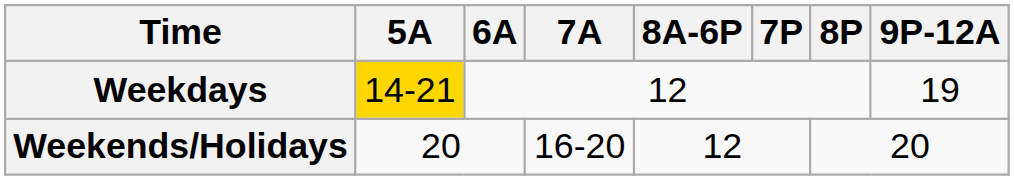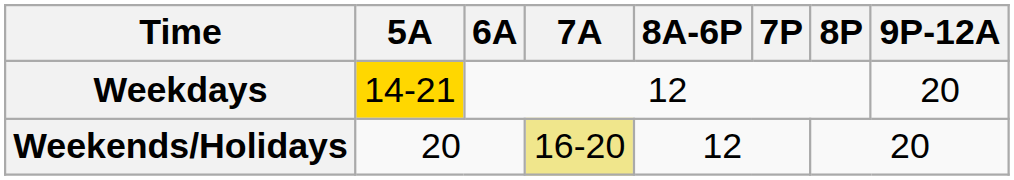Weekdays | 9P-12A: 19 -> 20
Weekends/Holidays | 7A: no background -> khaki background
